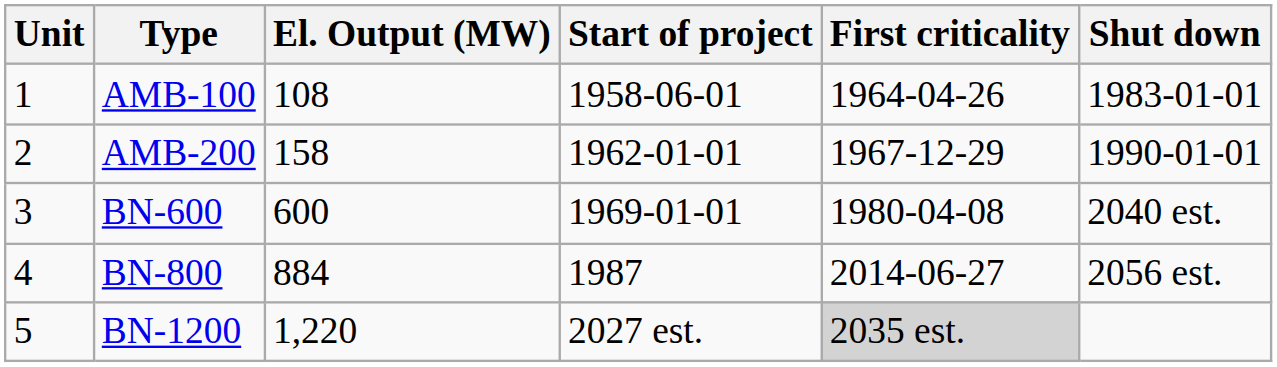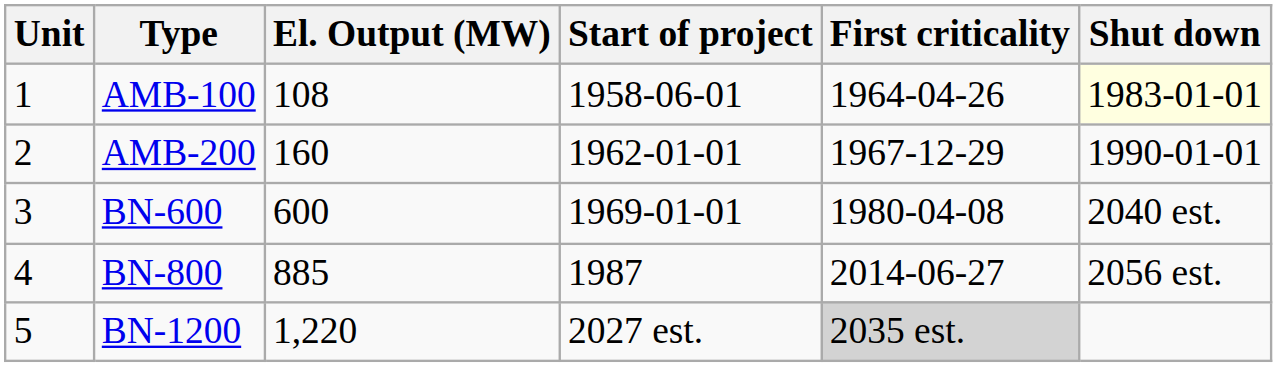AMB-100 | Shut down: no background -> lightyellow background
AMB-200 | El. Output (MW): 158 -> 160
BN-800 | El. Output (MW): 884 -> 885
